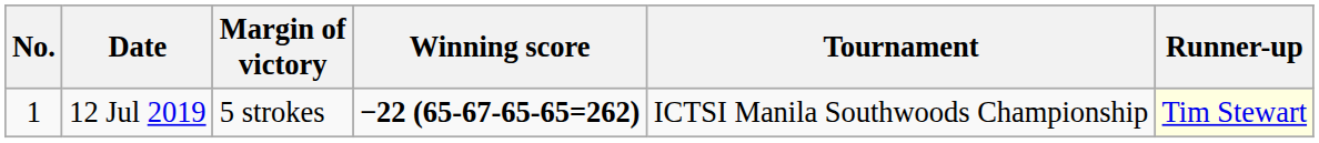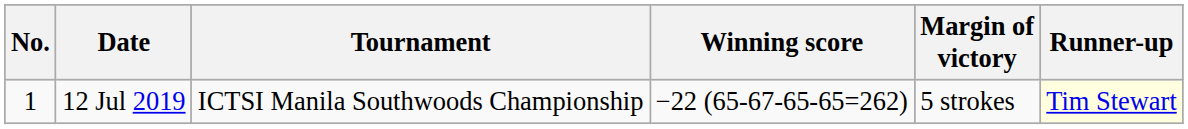columns swapped: Tournament <-> Margin of victory
12 Jul 2019 | Winning score: bold -> normal
